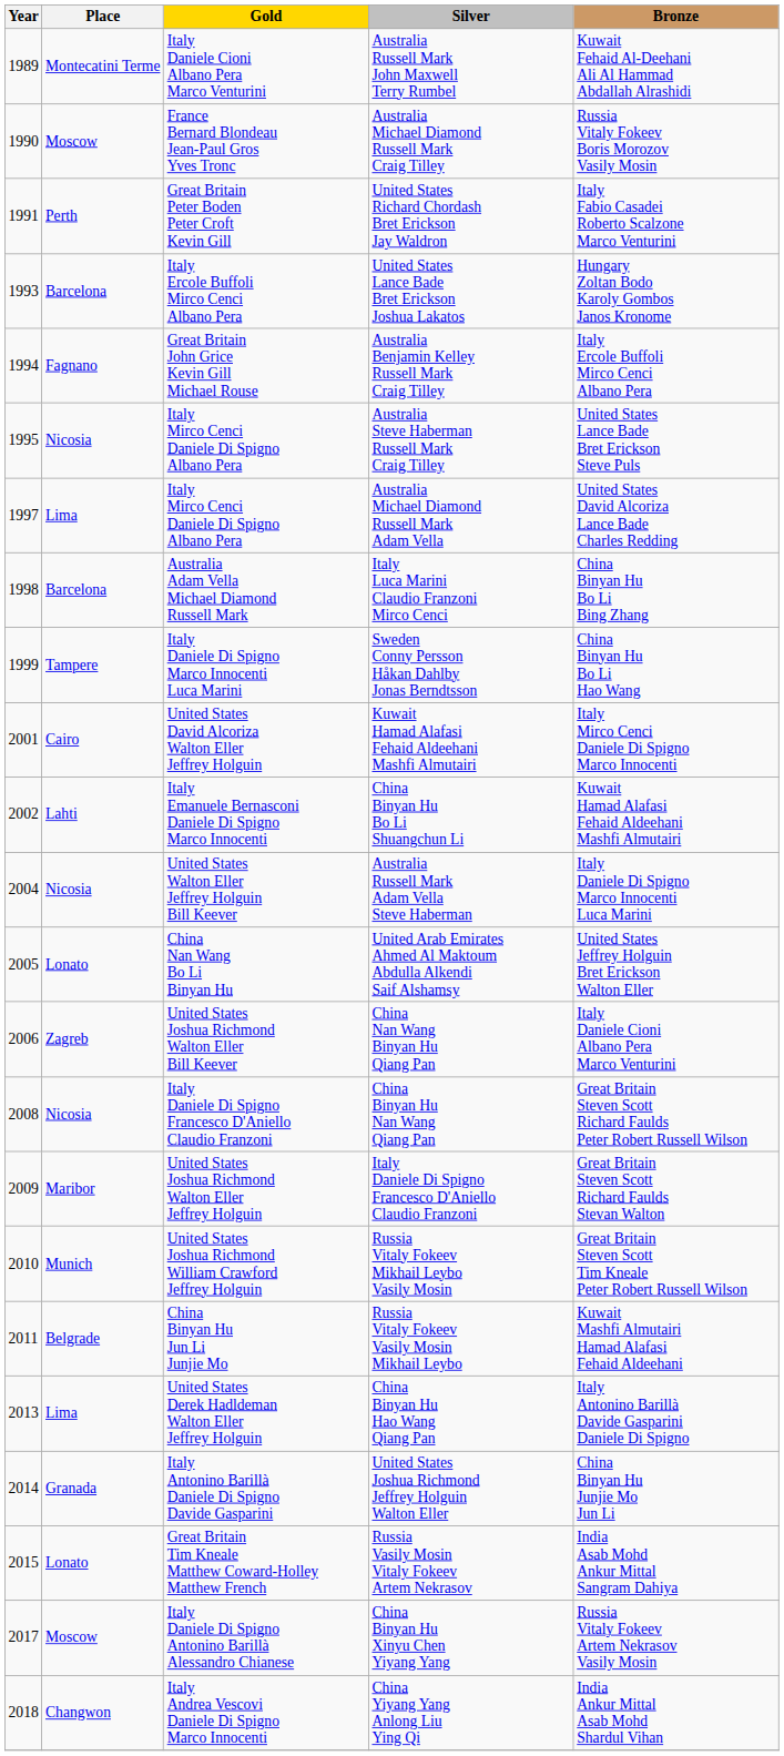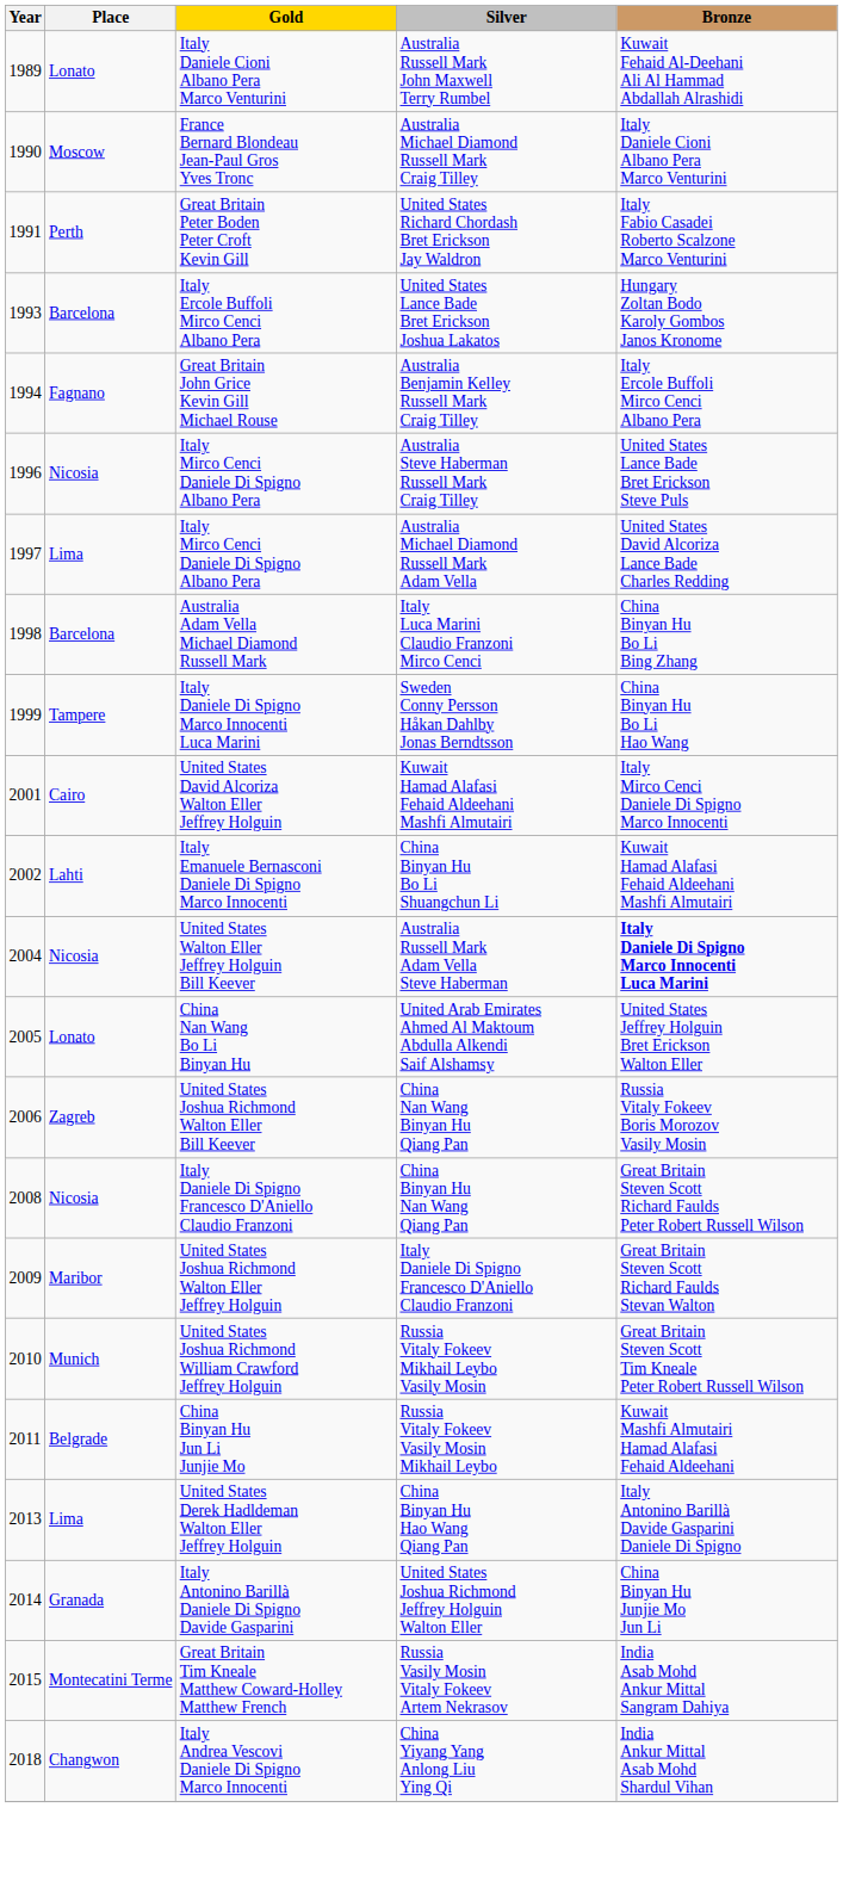Australia Russell Mark John Maxwell Terry Rumbel | Place: Montecatini Terme -> Lonato
Australia Michael Diamond Russell Mark Craig Tilley | Bronze: Russia Vitaly Fokeev Boris Morozov Vasily Mosin -> Italy Daniele Cioni Albano Pera Marco Venturini
Australia Steve Haberman Russell Mark Craig Tilley | Year: 1995 -> 1996
Australia Russell Mark Adam Vella Steve Haberman | Bronze: normal -> bold
China Nan Wang Binyan Hu Qiang Pan | Bronze: Italy Daniele Cioni Albano Pera Marco Venturini -> Russia Vitaly Fokeev Boris Morozov Vasily Mosin
Russia Vasily Mosin Vitaly Fokeev Artem Nekrasov | Place: Lonato -> Montecatini Terme
- row: 2017 | Moscow | Italy Daniele Di Spigno Antonino Barillà Alessandro Chianese | China Binyan Hu Xinyu Chen Yiyang Yang | Russia Vitaly Fokeev Artem Nekrasov Vasily Mosin
